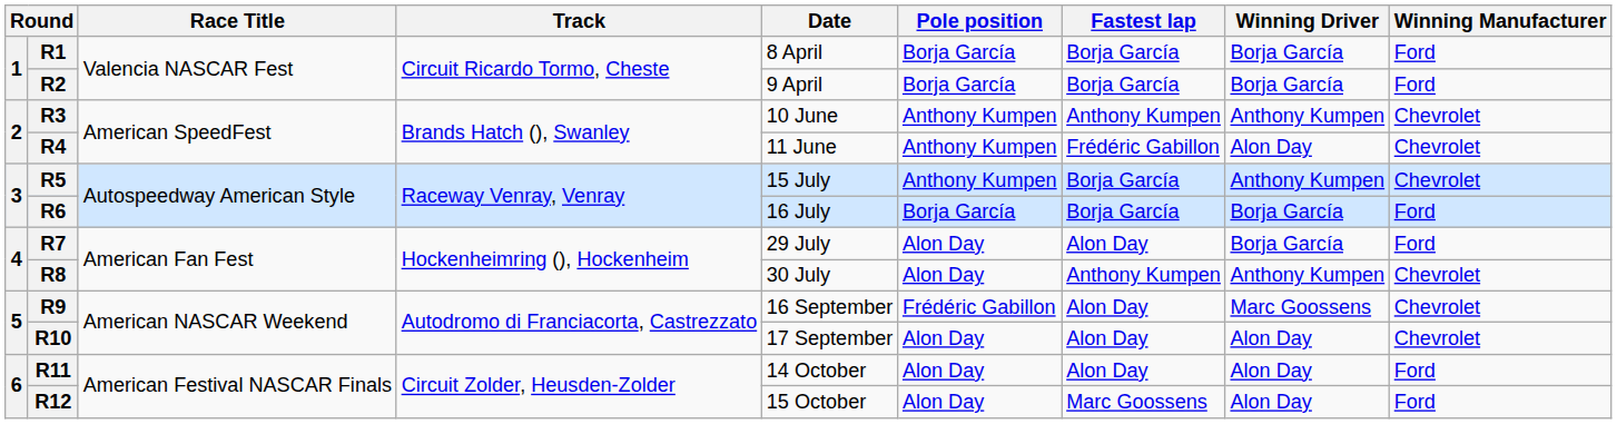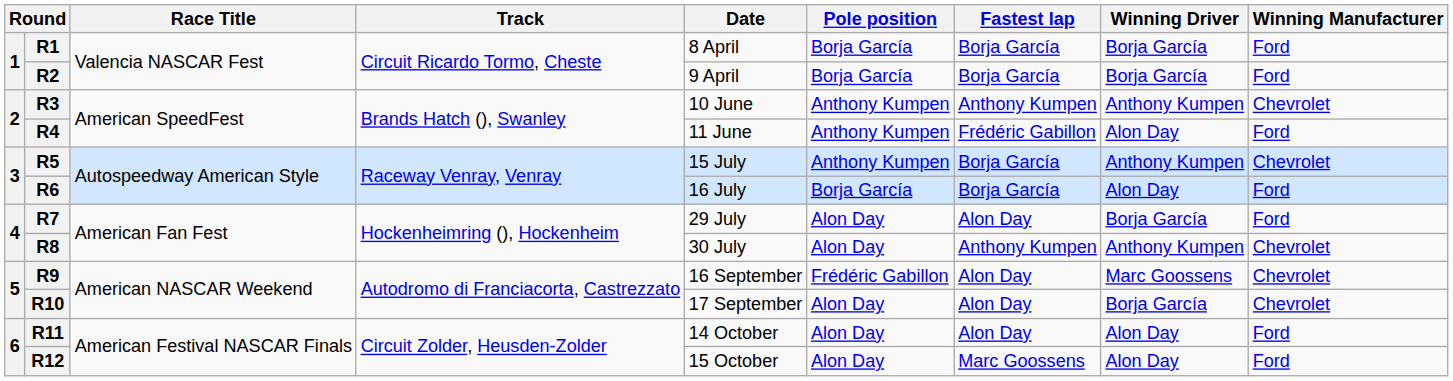R4 | Winning Manufacturer: Chevrolet -> Ford
R6 | Winning Driver: Borja García -> Alon Day
R10 | Winning Driver: Alon Day -> Borja García
